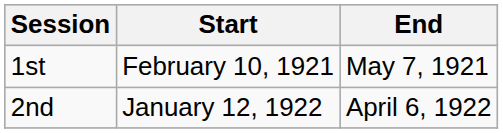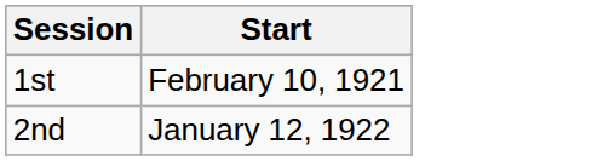- column: End | May 7, 1921 | April 6, 1922
